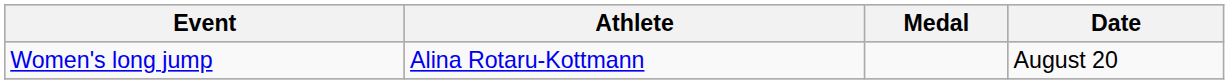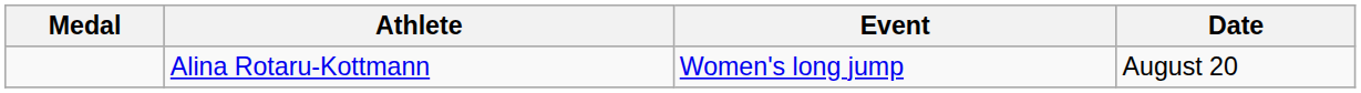columns swapped: Medal <-> Event
